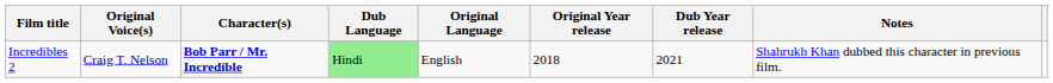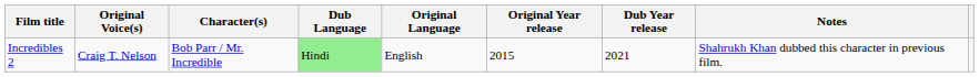Incredibles 2 | Character(s): bold -> normal
Incredibles 2 | Original Year release: 2018 -> 2015
